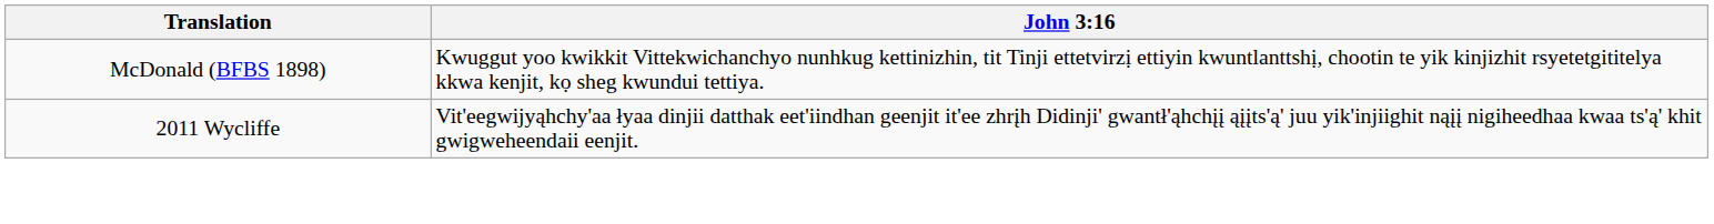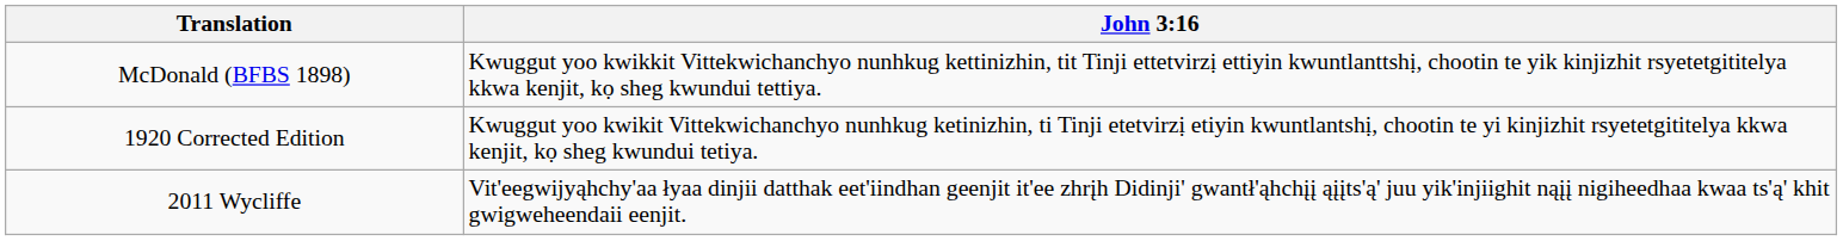+ row: 1920 Corrected Edition | Kwuggut yoo kwikit Vittekwichanchyo nunhkug ketinizhin, ti Tinji etetvirzị etiyin kwuntlantshị, chootin te yi kinjizhit rsyetetgititelya kkwa kenjit, kọ sheg kwundui tetiya.
